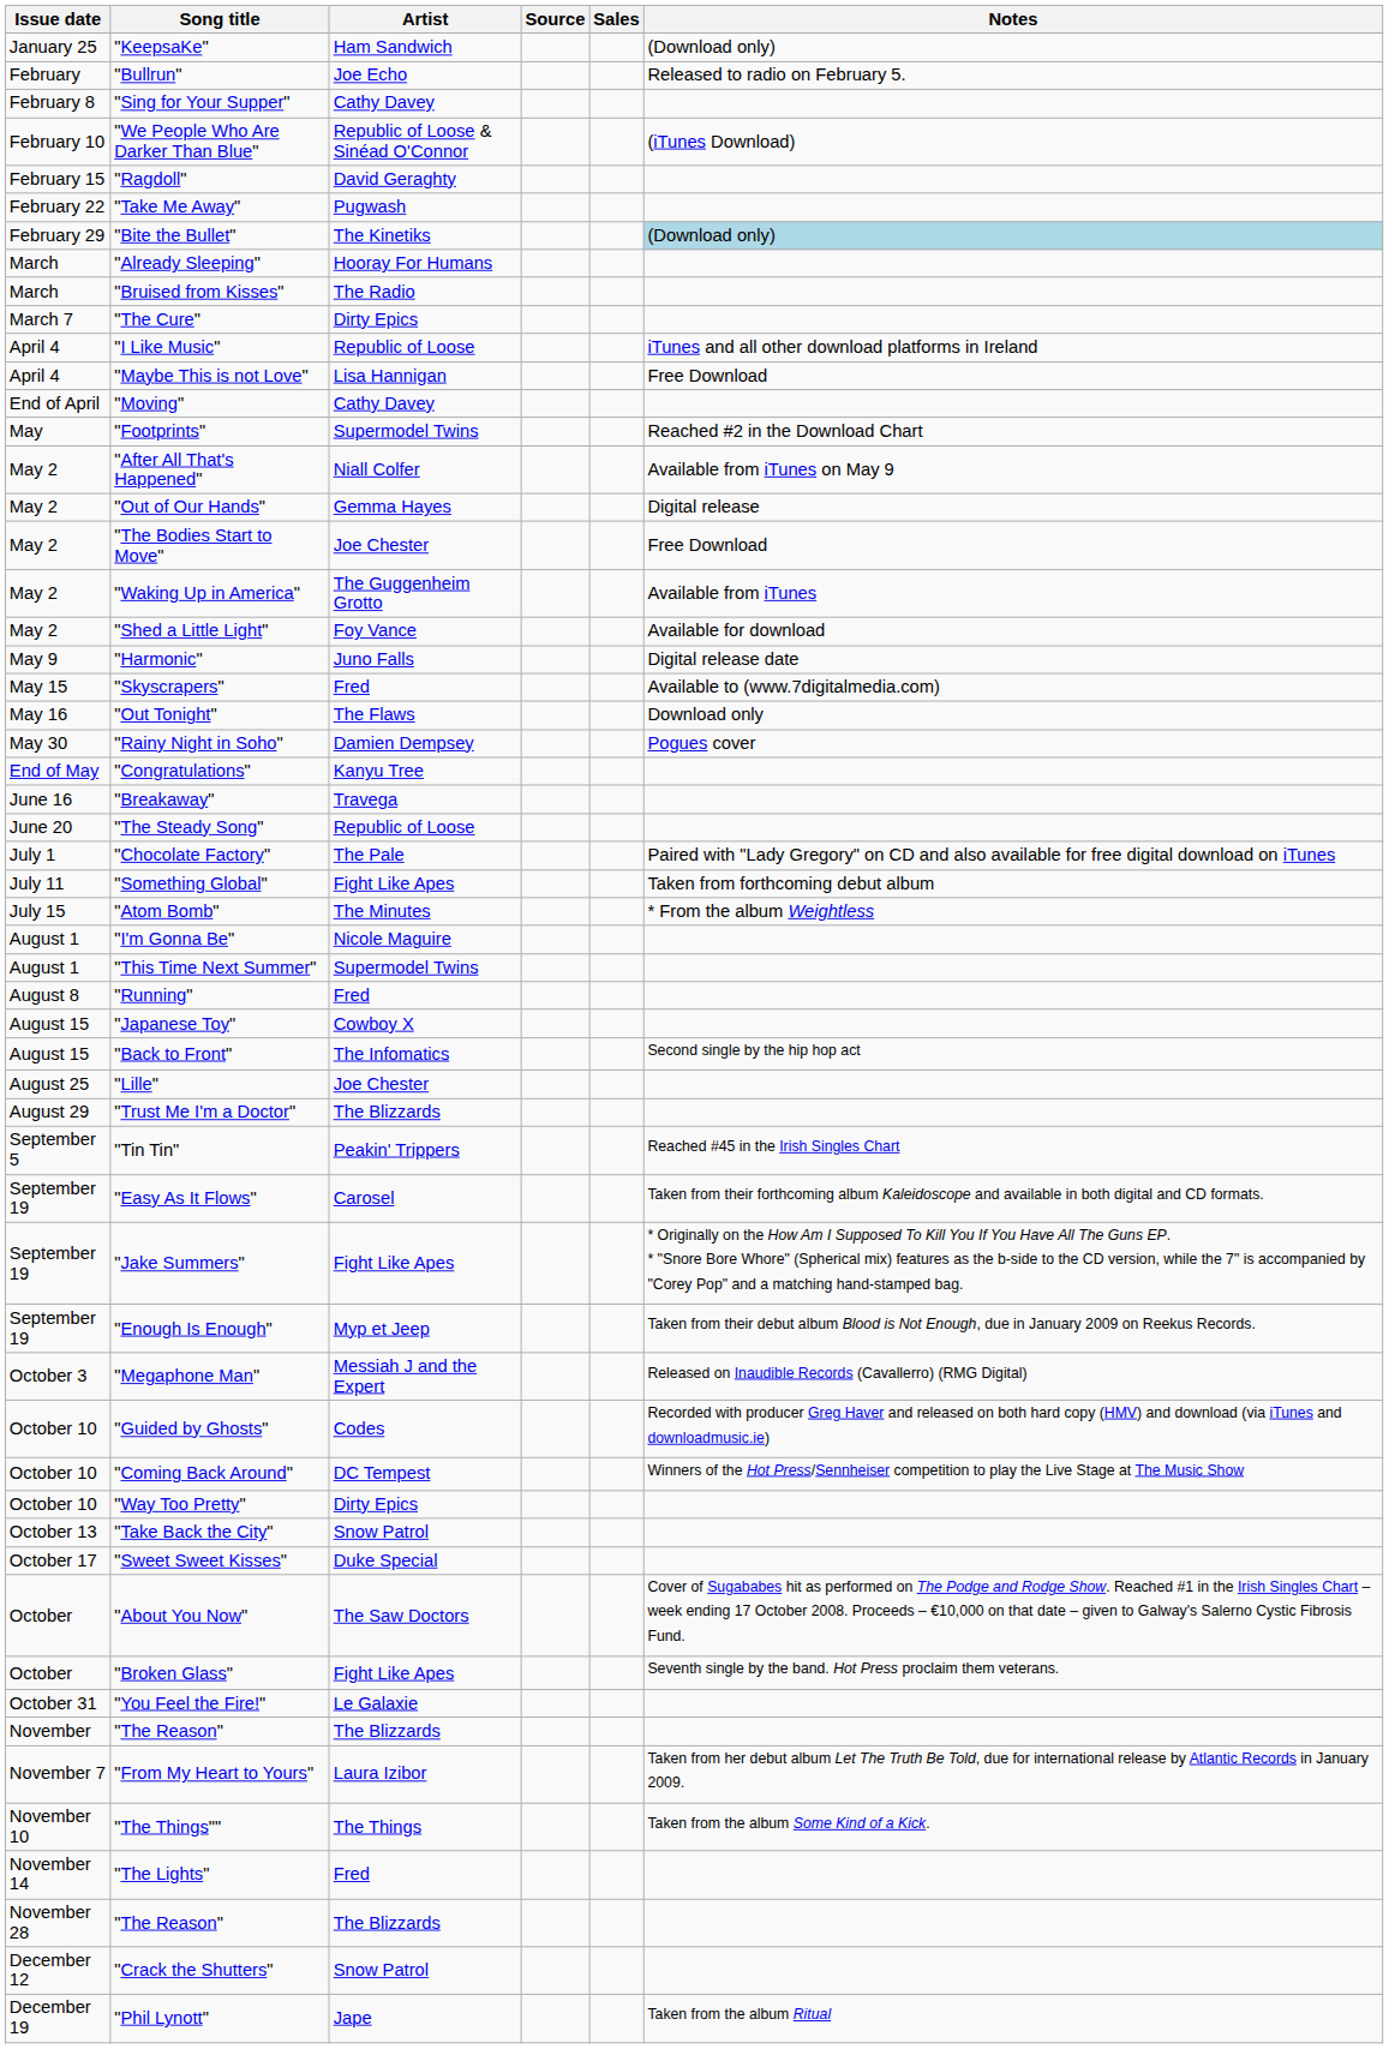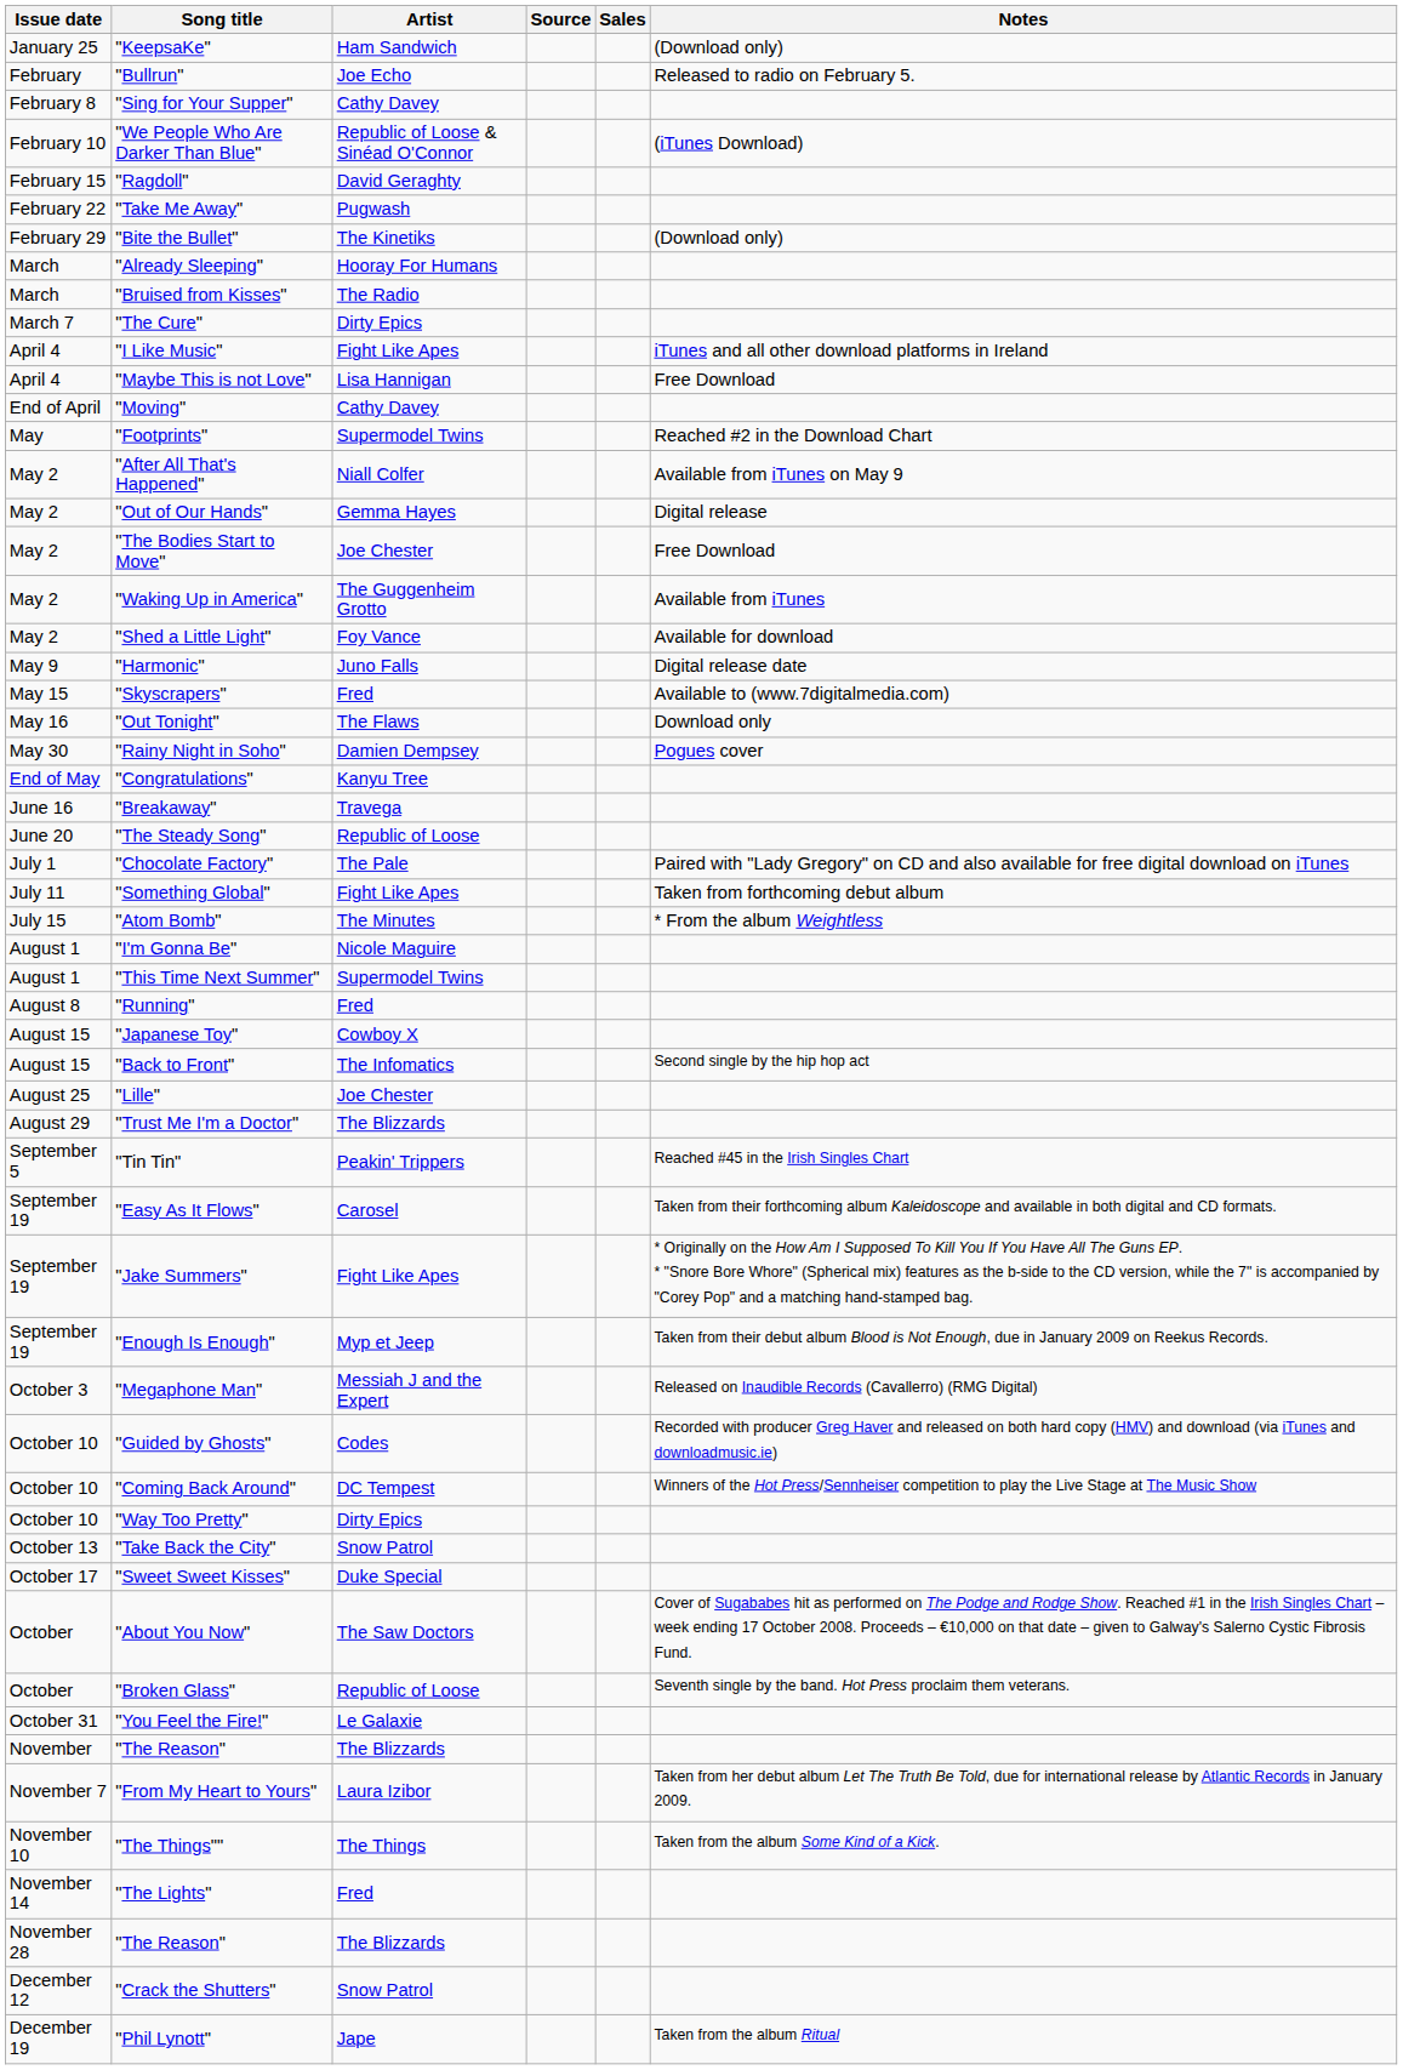"Bite the Bullet" | Notes: lightblue background -> no background
"I Like Music" | Artist: Republic of Loose -> Fight Like Apes
"Broken Glass" | Artist: Fight Like Apes -> Republic of Loose
